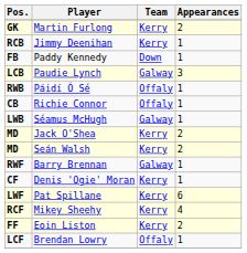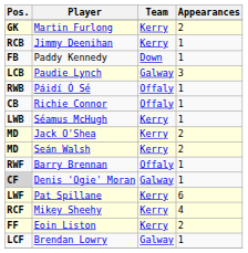Séamus McHugh | Team: Galway -> Kerry
Barry Brennan | Team: Galway -> Offaly
Denis 'Ogie' Moran | Pos.: no background -> lightgrey background
Denis 'Ogie' Moran | Team: Kerry -> Galway
Brendan Lowry | Team: Offaly -> Galway
